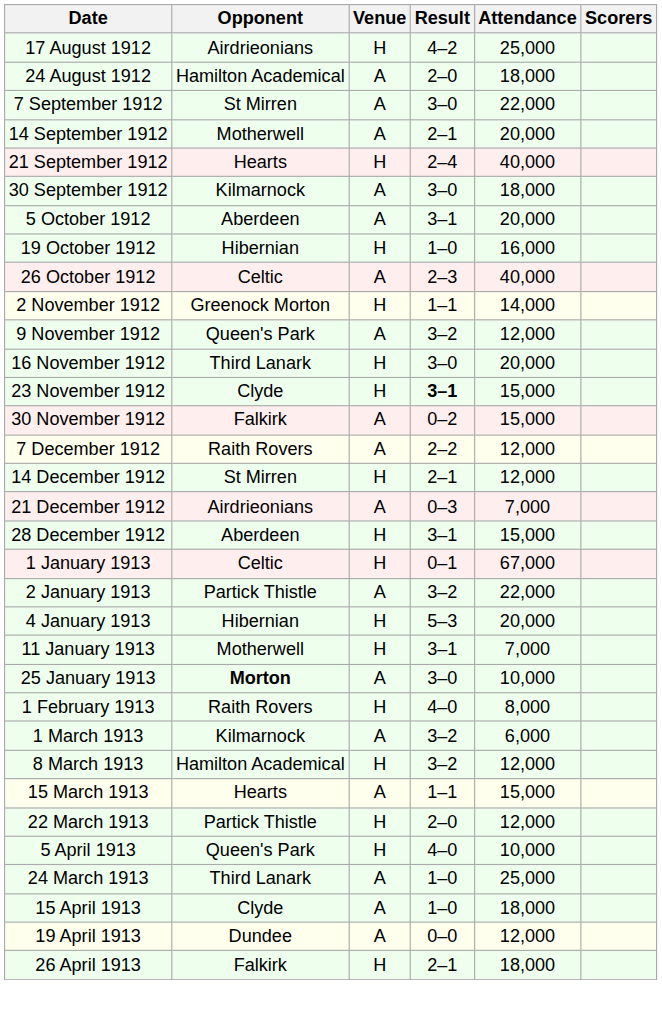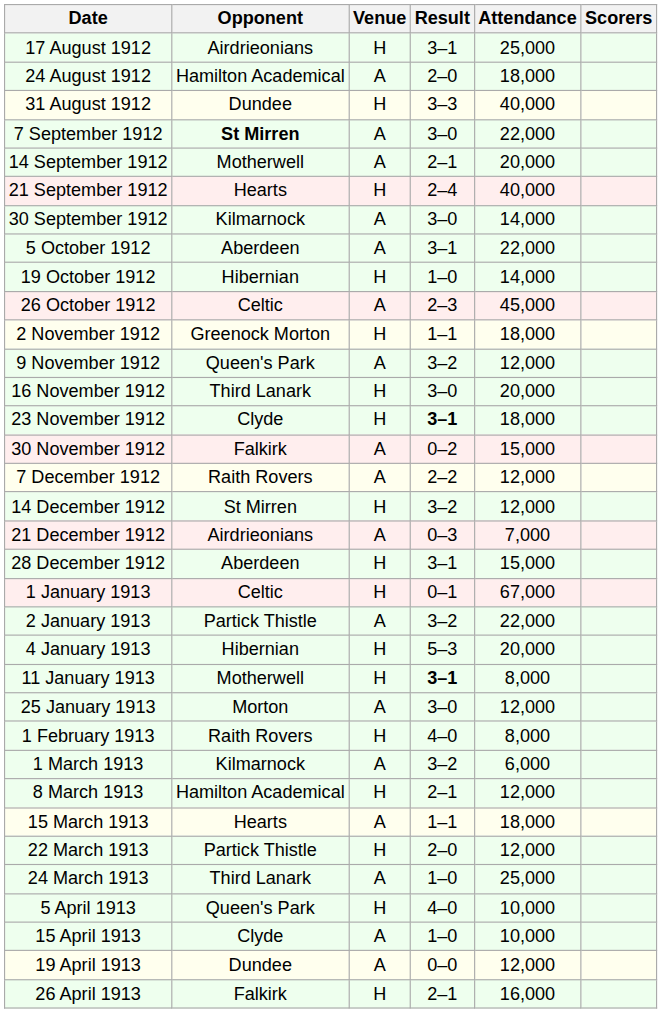17 August 1912 | Result: 4–2 -> 3–1
+ row: 31 August 1912 | Dundee | H | 3–3 | 40,000
7 September 1912 | Opponent: normal -> bold
30 September 1912 | Attendance: 18,000 -> 14,000
5 October 1912 | Attendance: 20,000 -> 22,000
19 October 1912 | Attendance: 16,000 -> 14,000
26 October 1912 | Attendance: 40,000 -> 45,000
2 November 1912 | Attendance: 14,000 -> 18,000
23 November 1912 | Attendance: 15,000 -> 18,000
14 December 1912 | Result: 2–1 -> 3–2
11 January 1913 | Result: normal -> bold
11 January 1913 | Attendance: 7,000 -> 8,000
25 January 1913 | Opponent: bold -> normal
25 January 1913 | Attendance: 10,000 -> 12,000
8 March 1913 | Result: 3–2 -> 2–1
15 March 1913 | Attendance: 15,000 -> 18,000
rows swapped: 24 March 1913 <-> 5 April 1913
15 April 1913 | Attendance: 18,000 -> 10,000
26 April 1913 | Attendance: 18,000 -> 16,000
